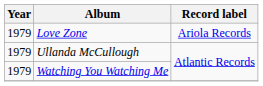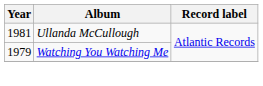- row: 1979 | Love Zone | Ariola Records
Ullanda McCullough | Year: 1979 -> 1981
